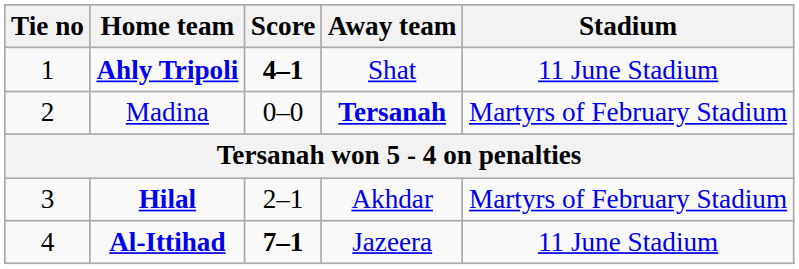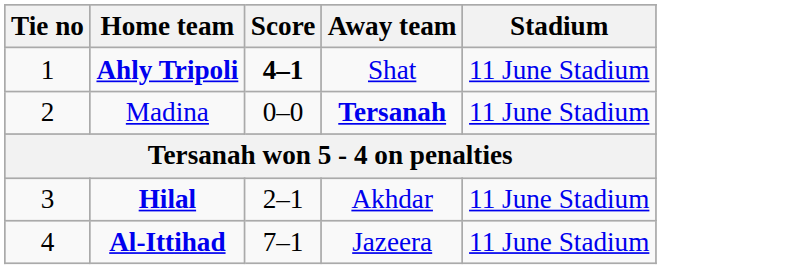Madina | Stadium: Martyrs of February Stadium -> 11 June Stadium
Hilal | Stadium: Martyrs of February Stadium -> 11 June Stadium
Al-Ittihad | Score: bold -> normal
